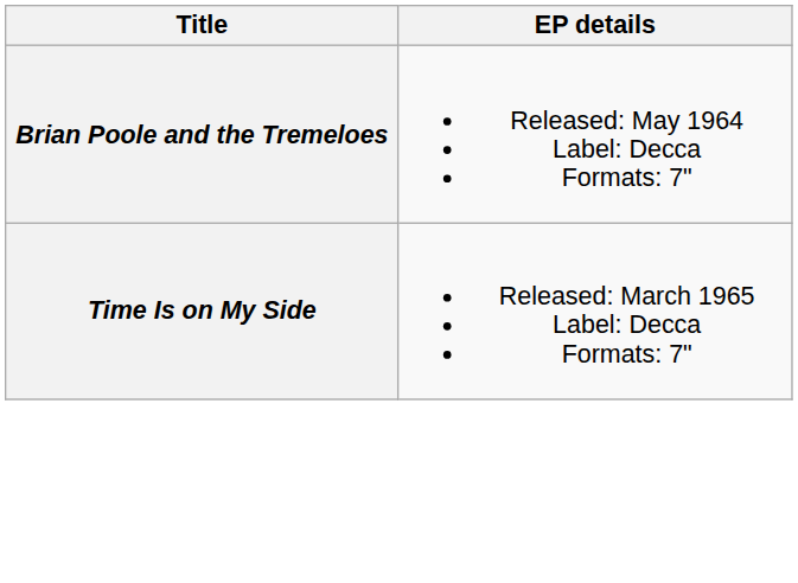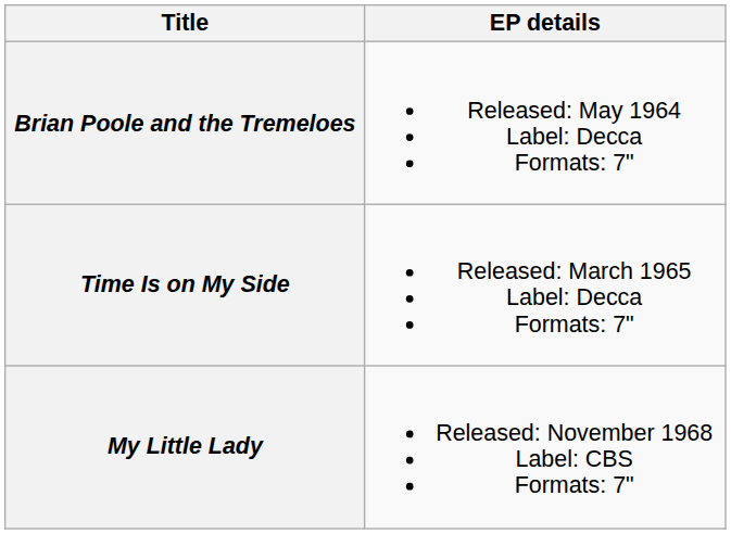+ row: My Little Lady | Released: November 1968 Label: CBS Formats: 7"
